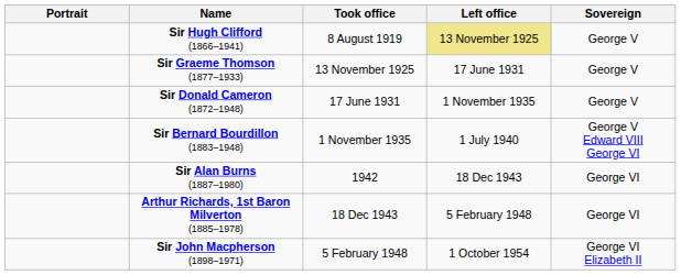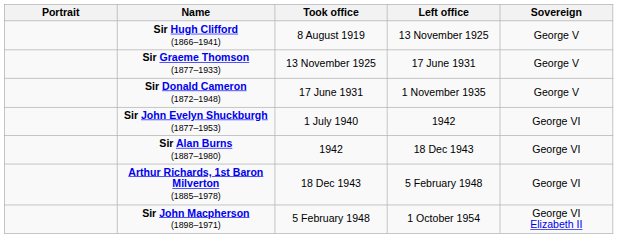Sir Hugh Clifford (1866–1941) | Left office: khaki background -> no background
- row: Sir Bernard Bourdillon (1883–1948) | 1 November 1935 | 1 July 1940 | George V Edward VIII George VI
+ row: Sir John Evelyn Shuckburgh (1877–1953) | 1 July 1940 | 1942 | George VI
